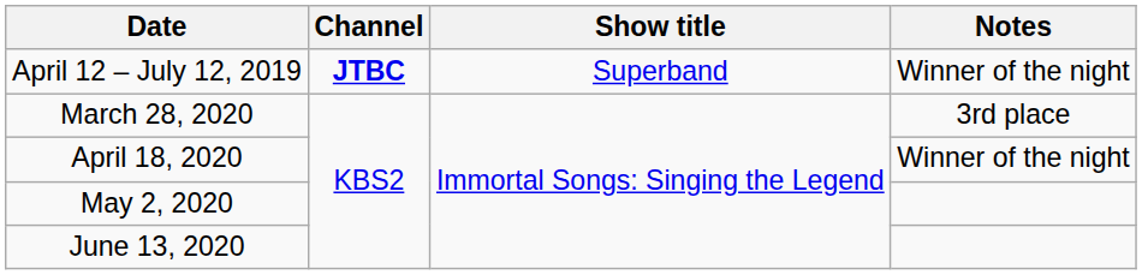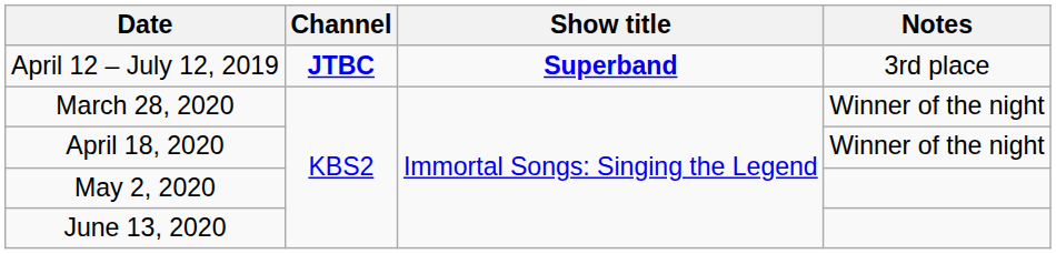April 12 – July 12, 2019 | Show title: normal -> bold
April 12 – July 12, 2019 | Notes: Winner of the night -> 3rd place
March 28, 2020 | Notes: 3rd place -> Winner of the night
